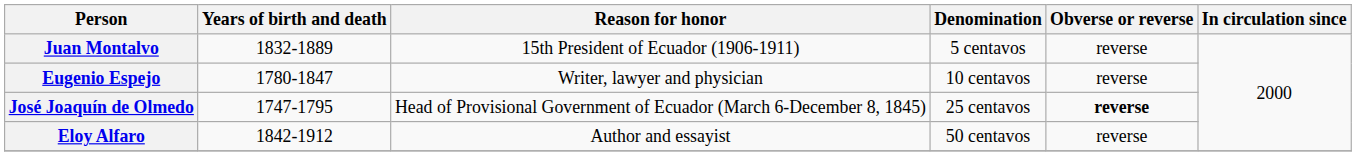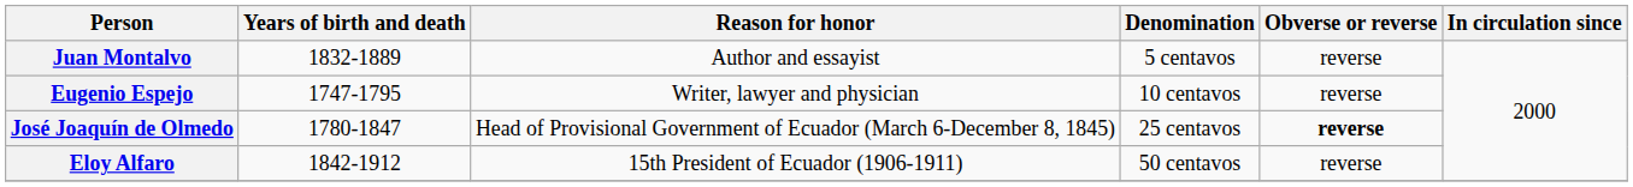Juan Montalvo | Reason for honor: 15th President of Ecuador (1906-1911) -> Author and essayist
Eugenio Espejo | Years of birth and death: 1780-1847 -> 1747-1795
José Joaquín de Olmedo | Years of birth and death: 1747-1795 -> 1780-1847
Eloy Alfaro | Reason for honor: Author and essayist -> 15th President of Ecuador (1906-1911)
